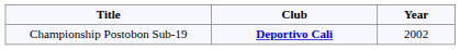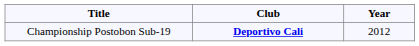Championship Postobon Sub-19 | Year: 2002 -> 2012
